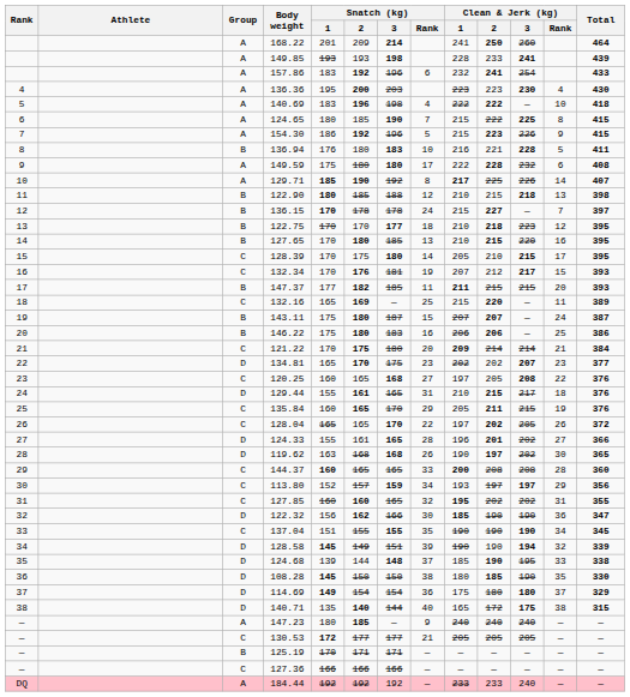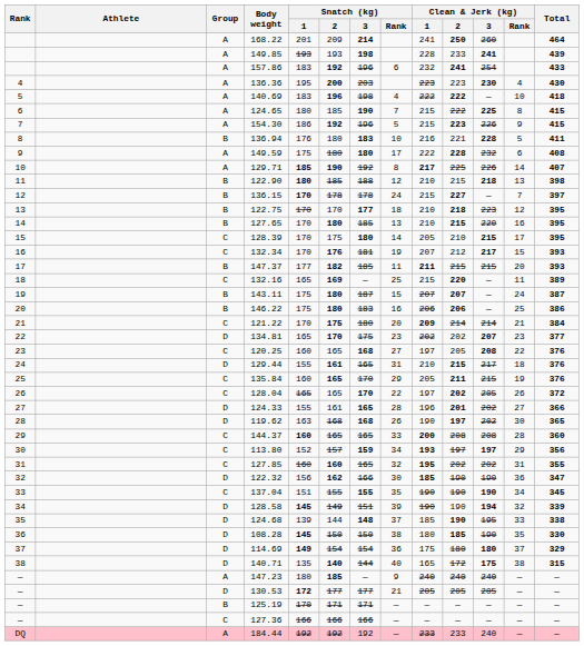113.80 | Clean & Jerk (kg) / 1: normal -> bold
130.53 | Group: C -> D
